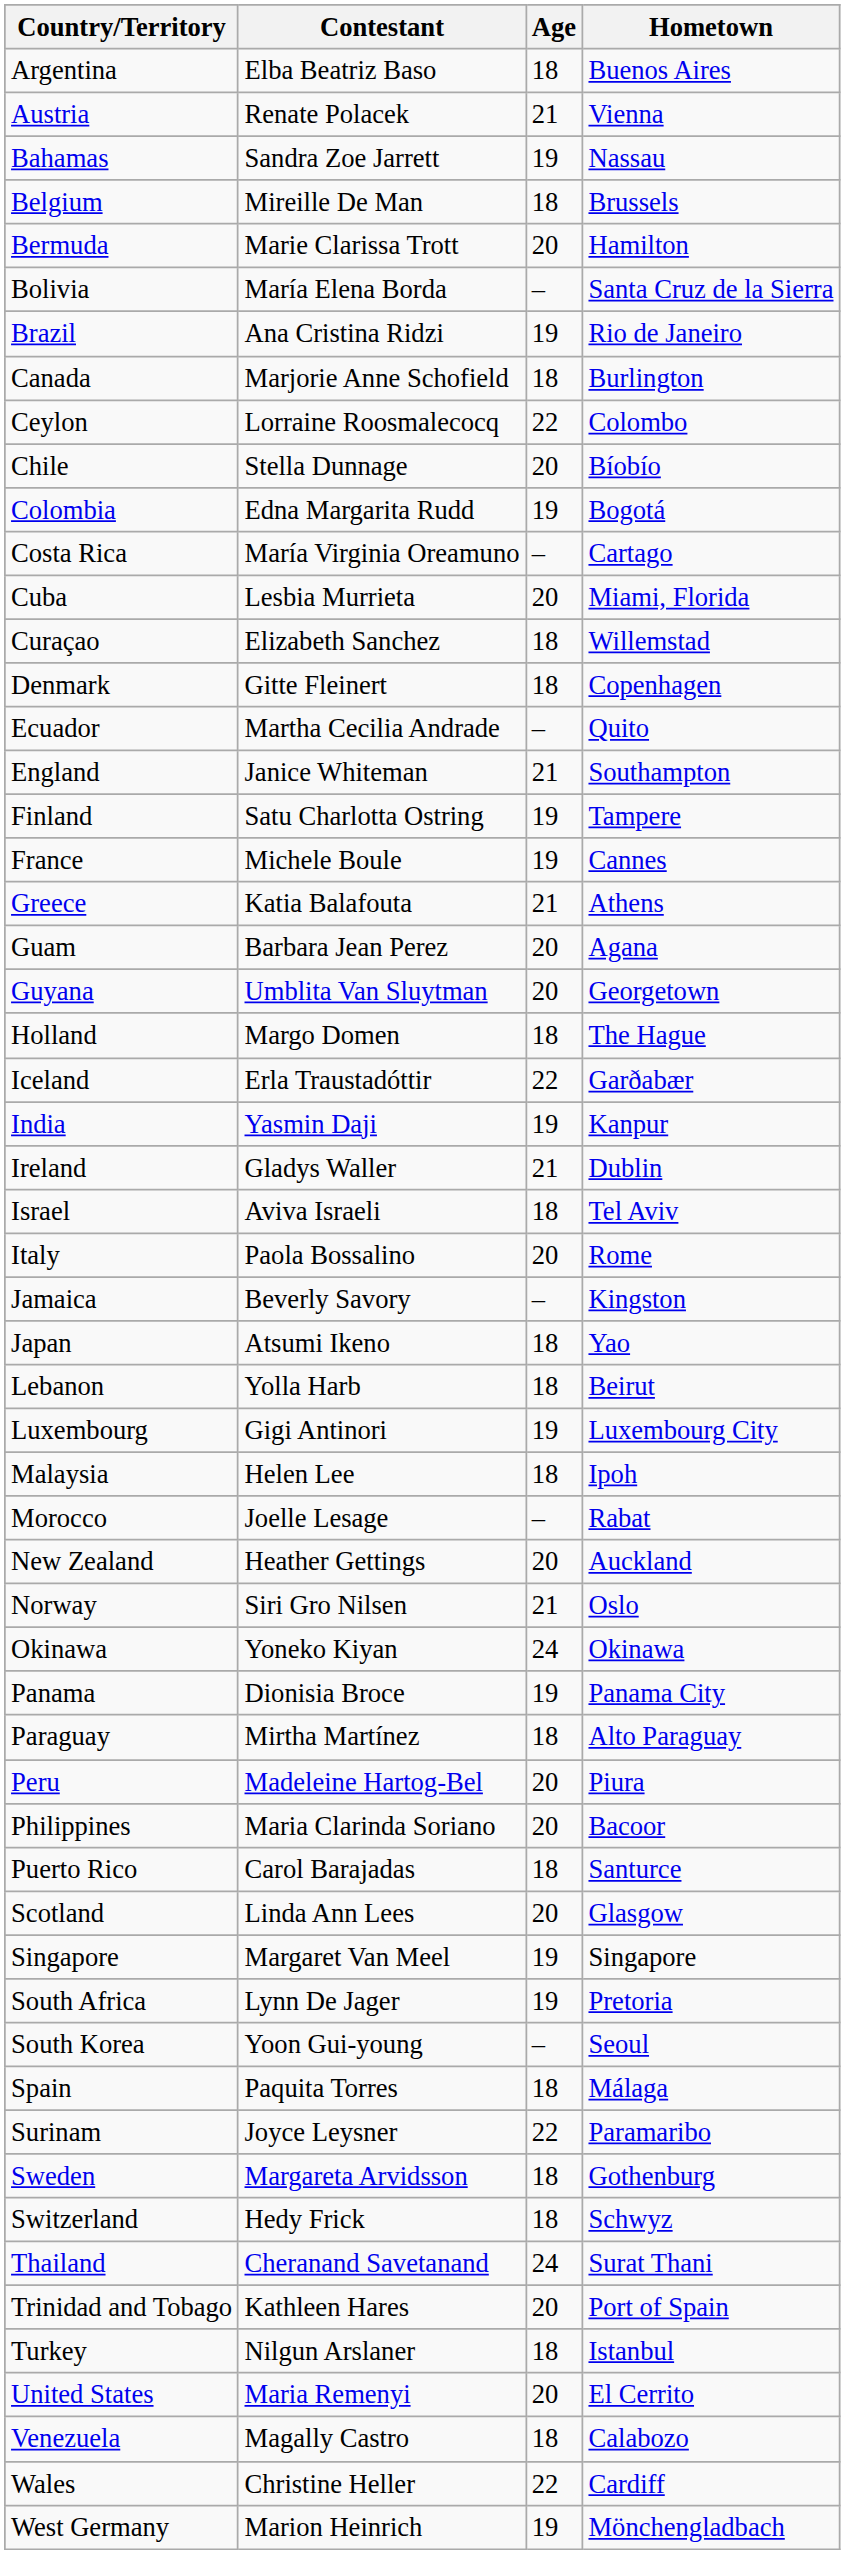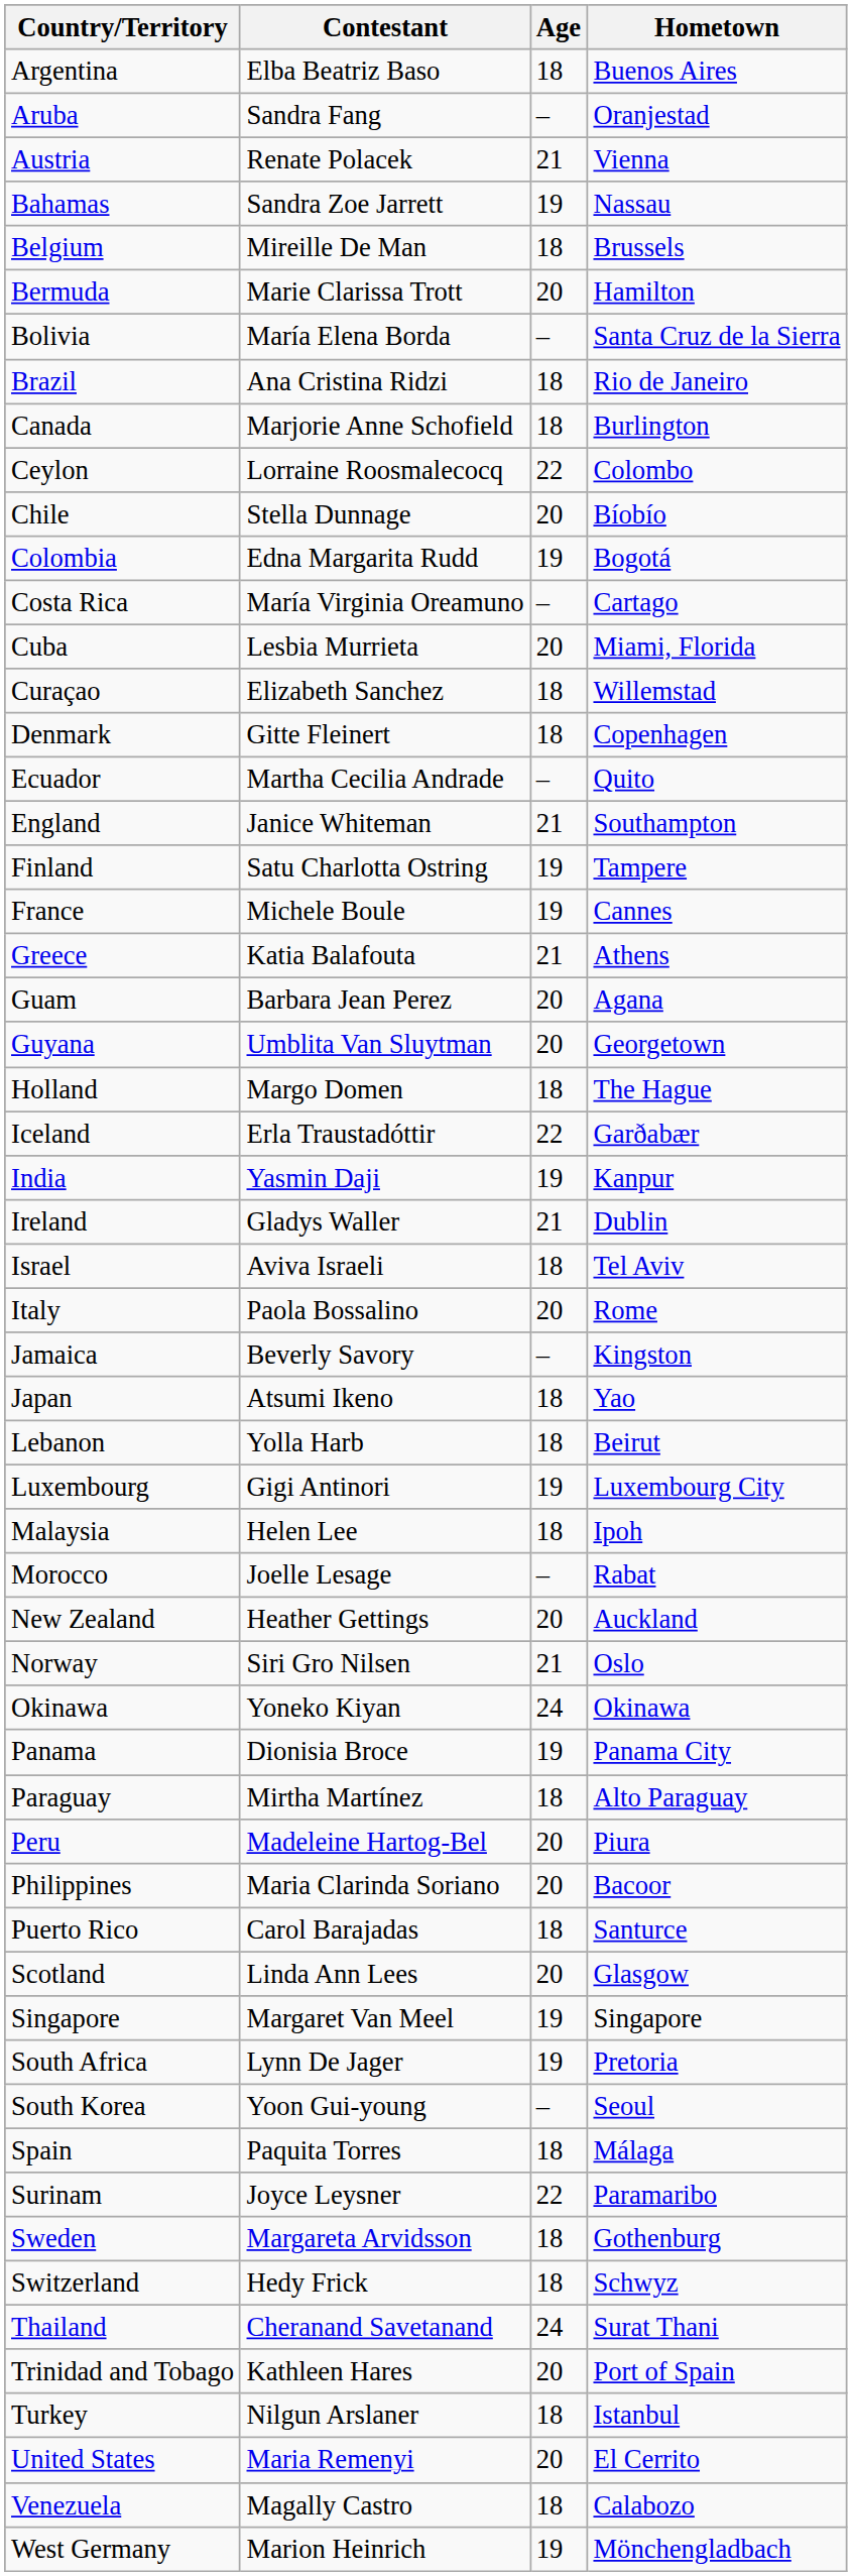+ row: Aruba | Sandra Fang | – | Oranjestad
Brazil | Age: 19 -> 18
- row: Wales | Christine Heller | 22 | Cardiff
